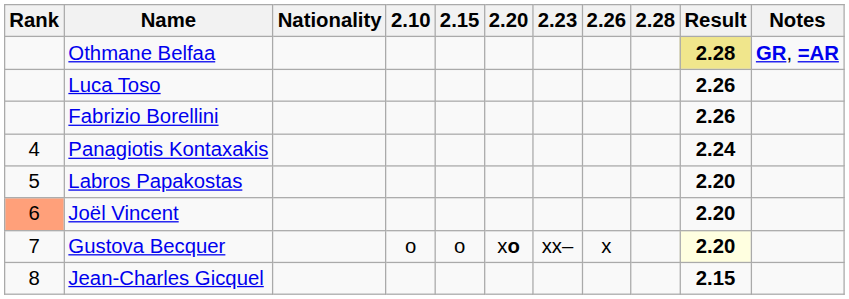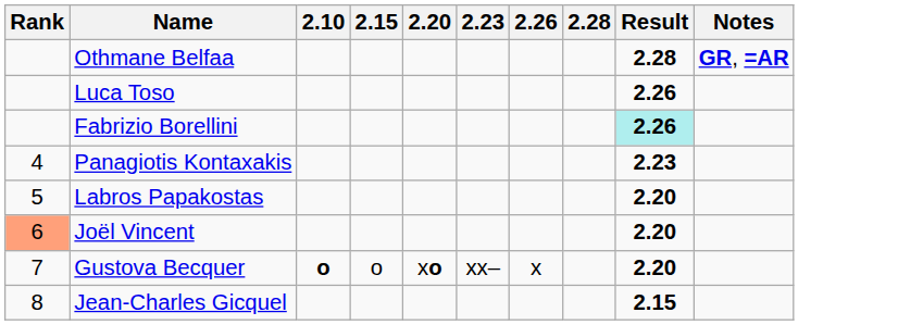- column: Nationality
Othmane Belfaa | Result: khaki background -> no background
Fabrizio Borellini | Result: no background -> paleturquoise background
Panagiotis Kontaxakis | Result: 2.24 -> 2.23
Gustova Becquer | 2.10: normal -> bold
Gustova Becquer | Result: lightyellow background -> no background
